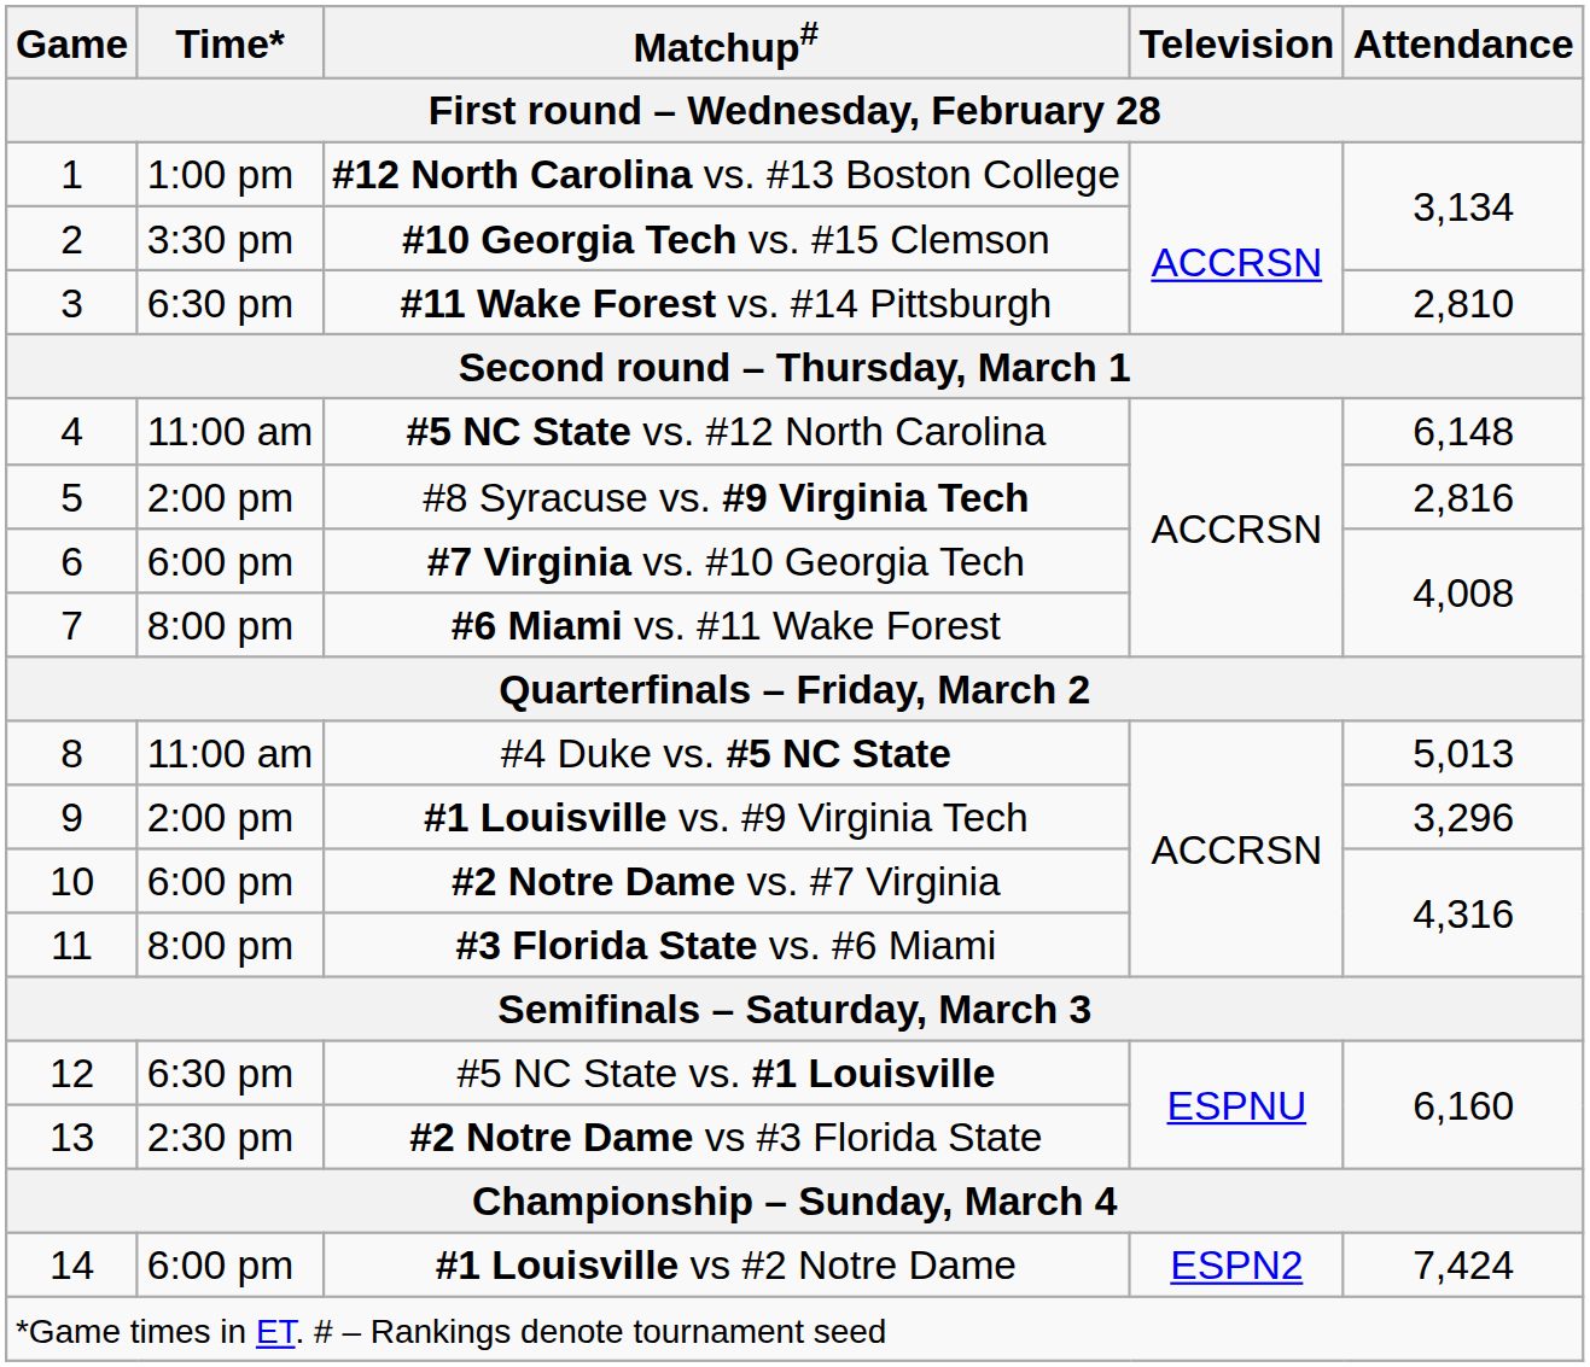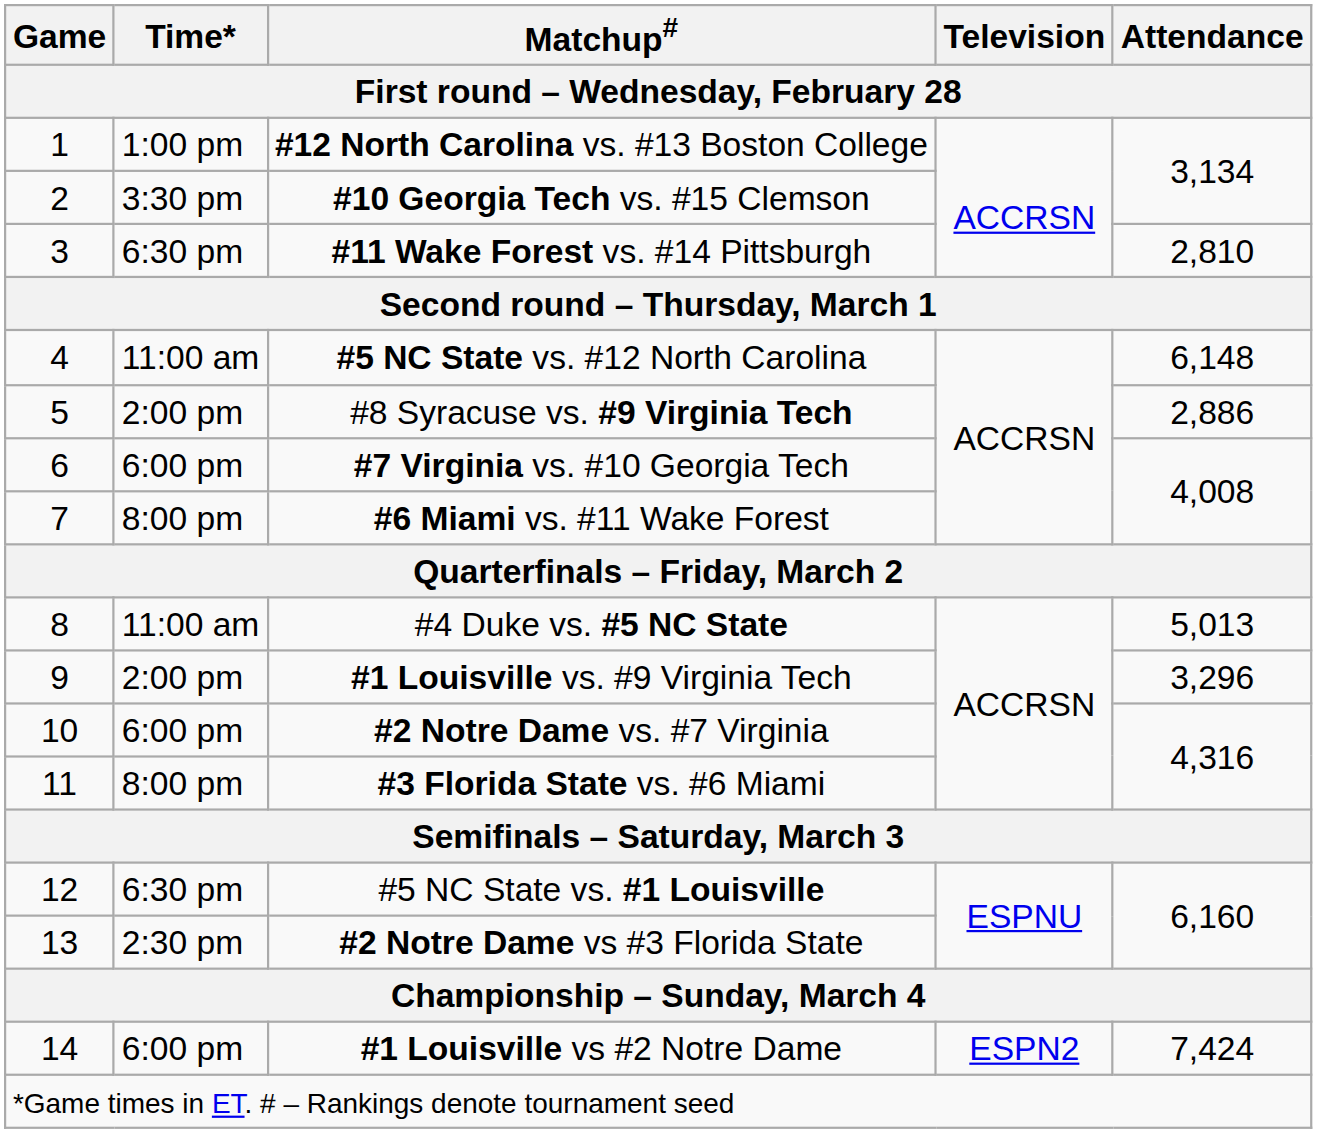#8 Syracuse vs. #9 Virginia Tech | Attendance: 2,816 -> 2,886
